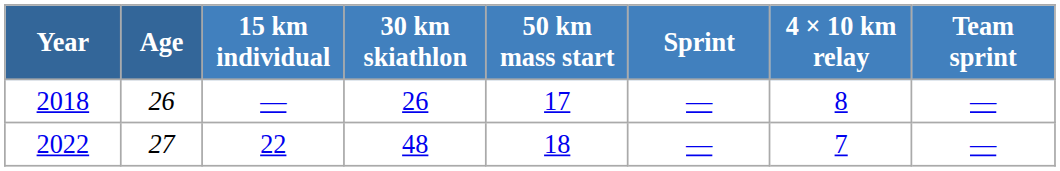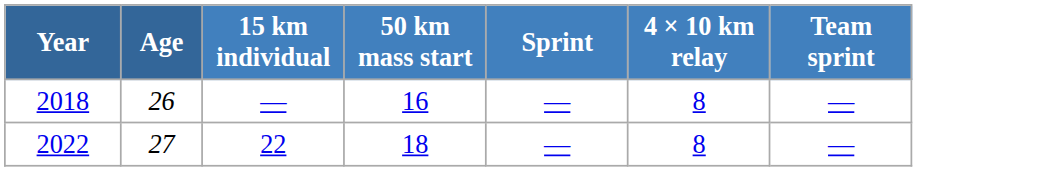- column: 30 km skiathlon | 26 | 48
2018 | 50 km mass start: 17 -> 16
2022 | 4 × 10 km relay: 7 -> 8
